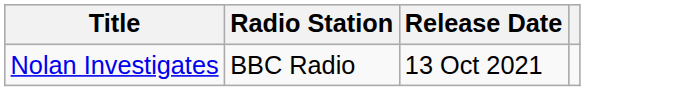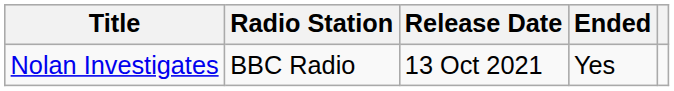+ column: Ended | Yes
